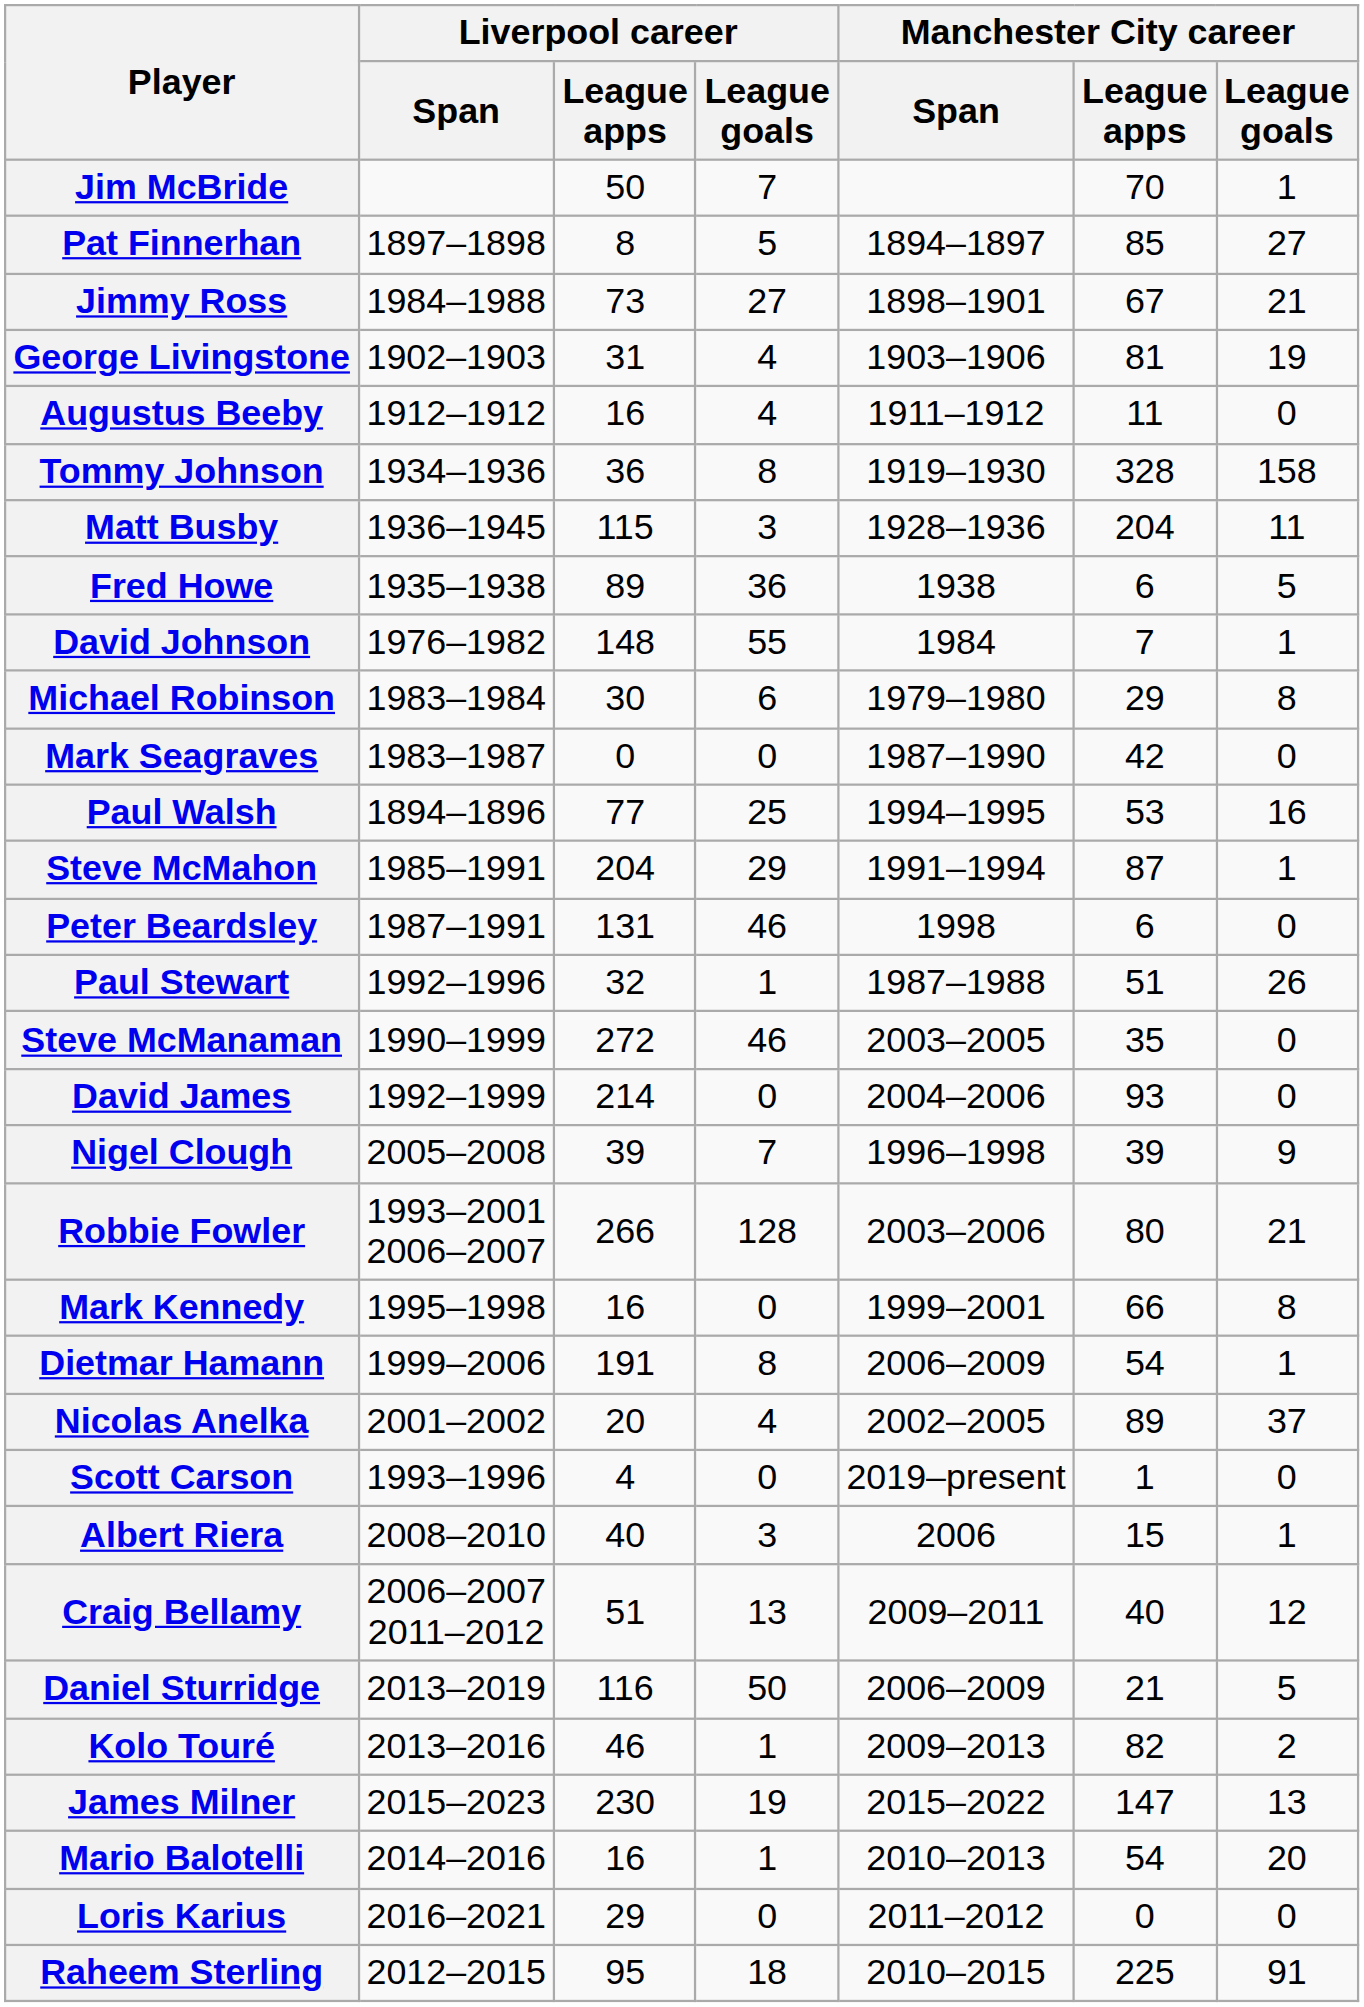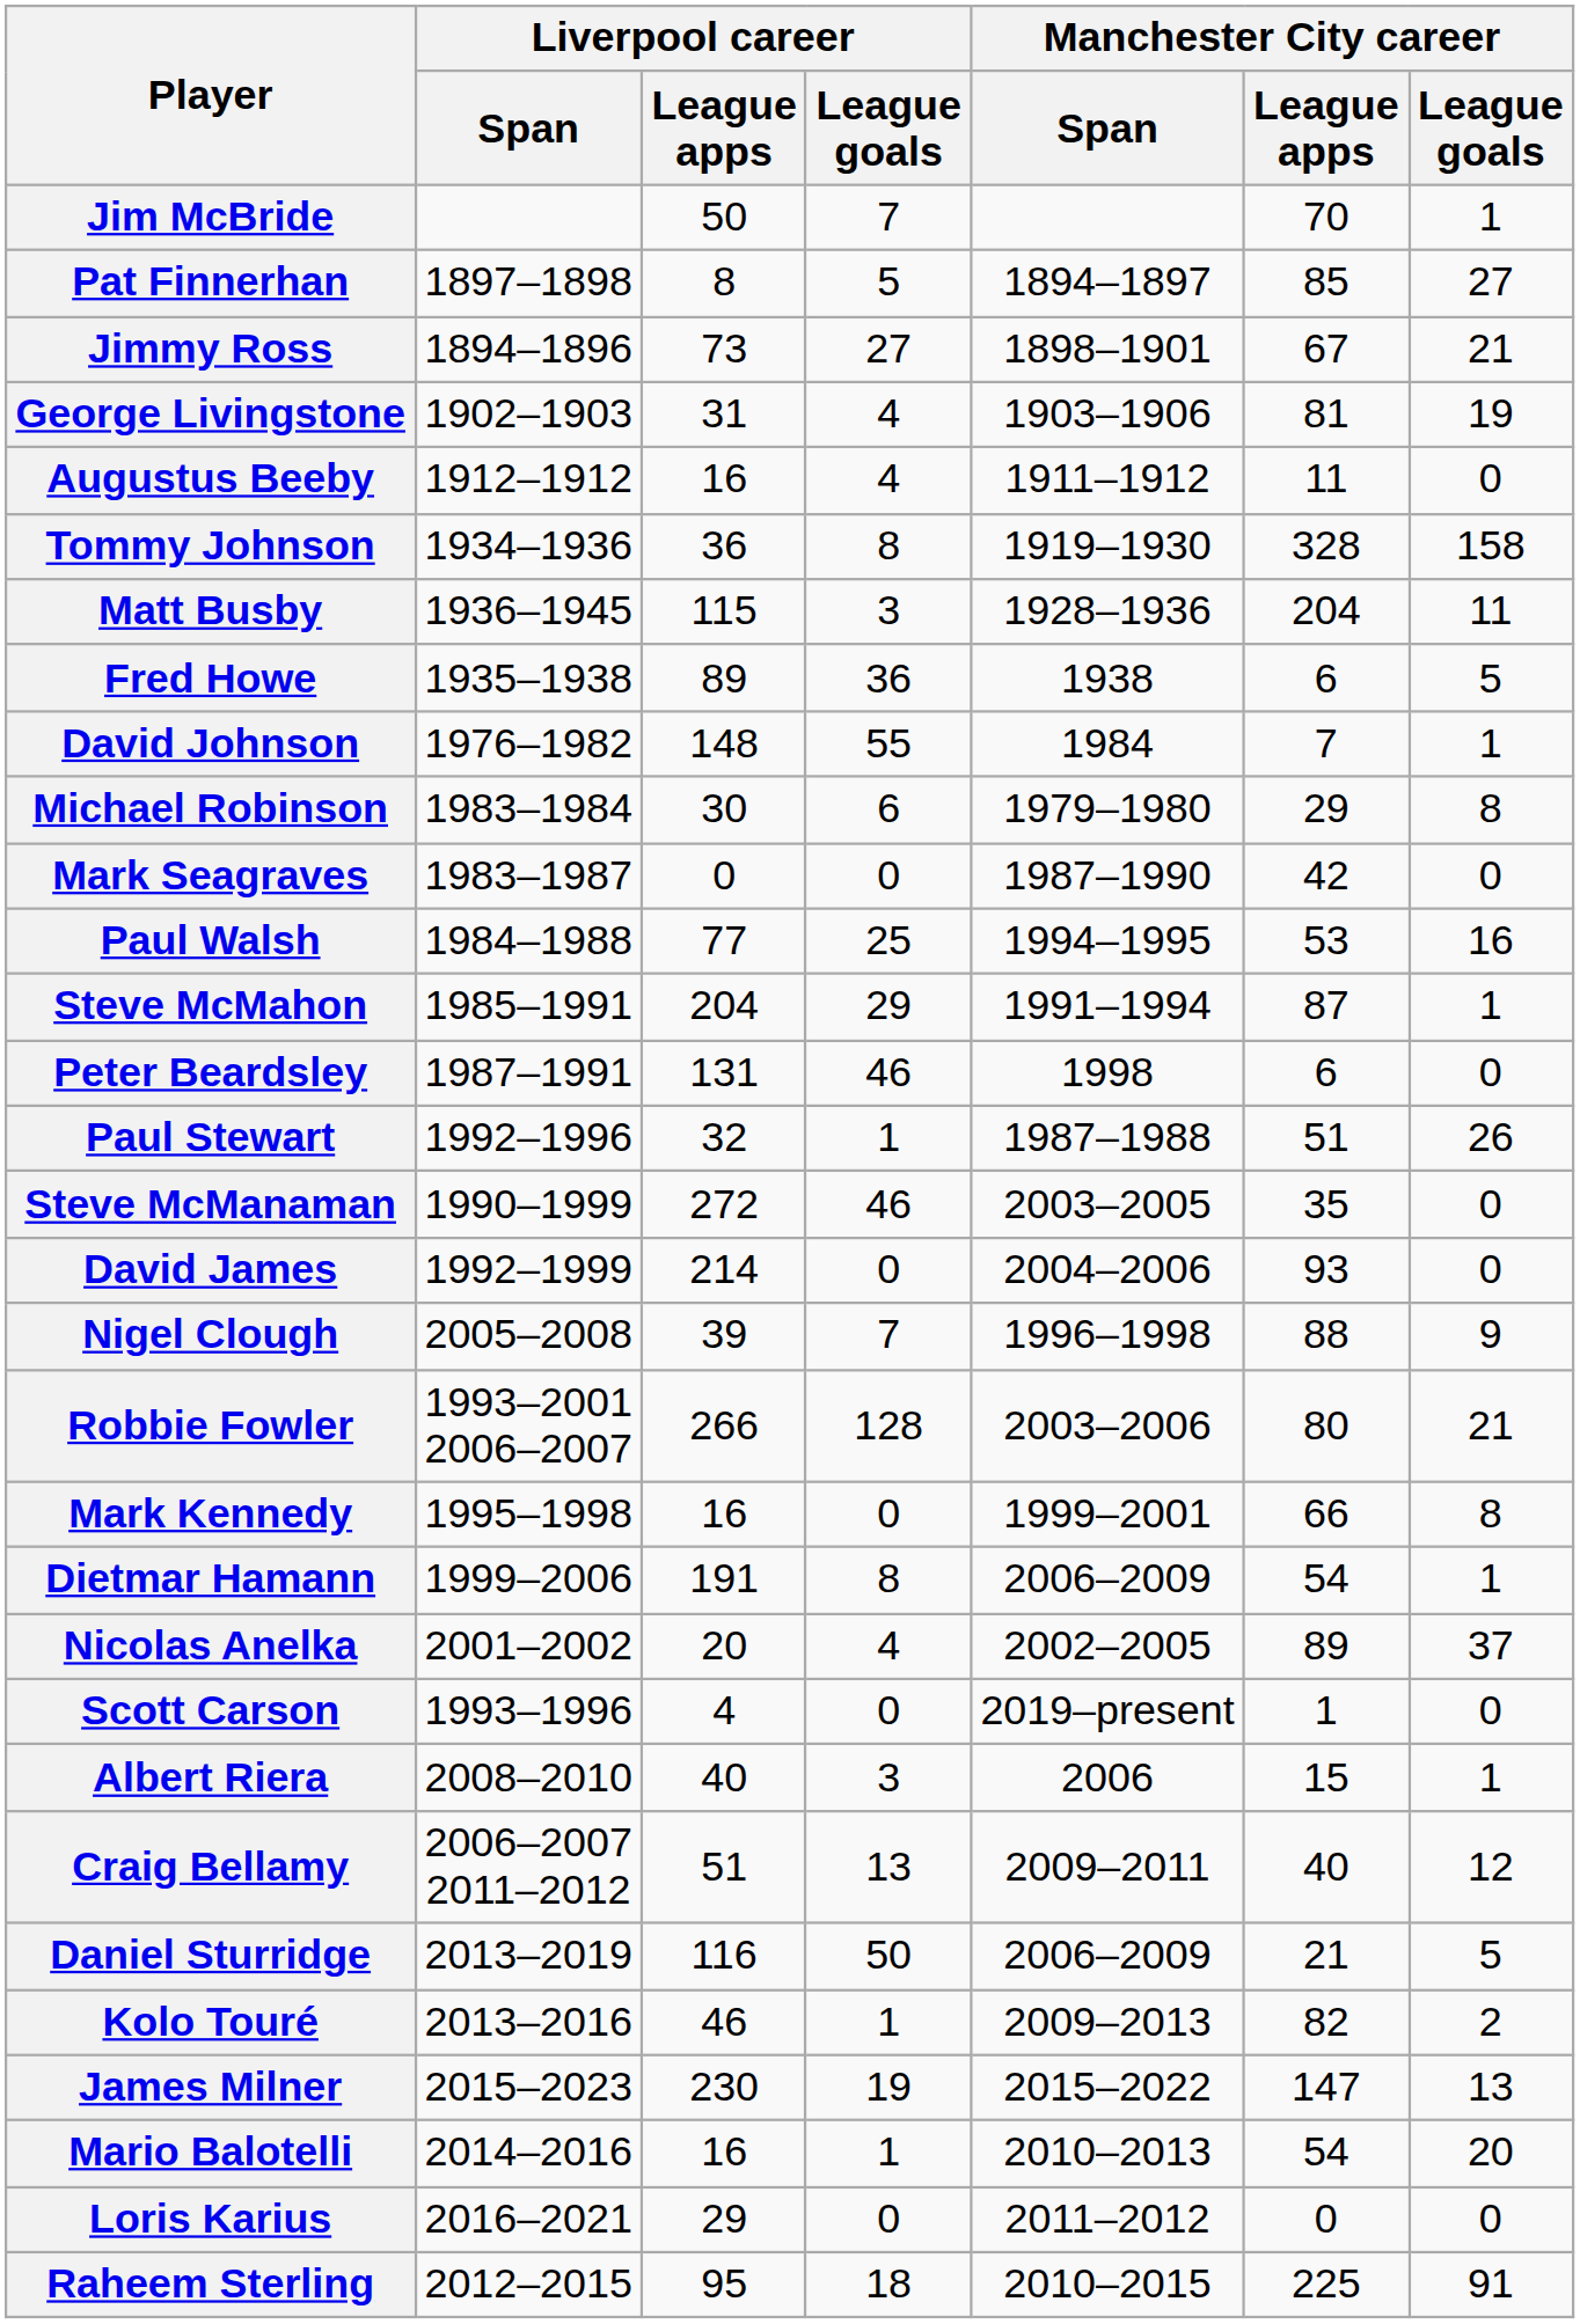Jimmy Ross | Liverpool career / Span: 1984–1988 -> 1894–1896
Paul Walsh | Liverpool career / Span: 1894–1896 -> 1984–1988
Nigel Clough | Manchester City career / League apps: 39 -> 88
